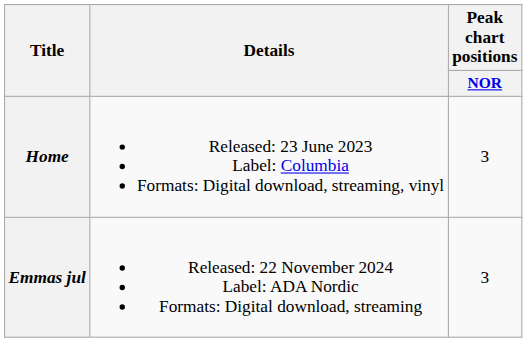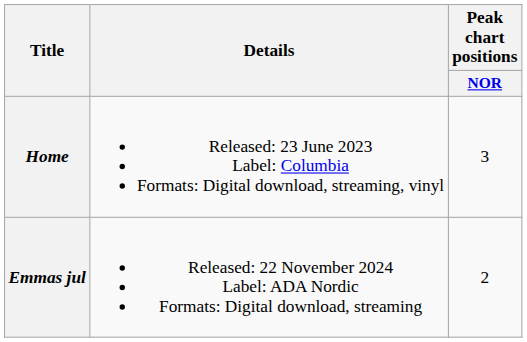Emmas jul | Peak chart positions / NOR: 3 -> 2
